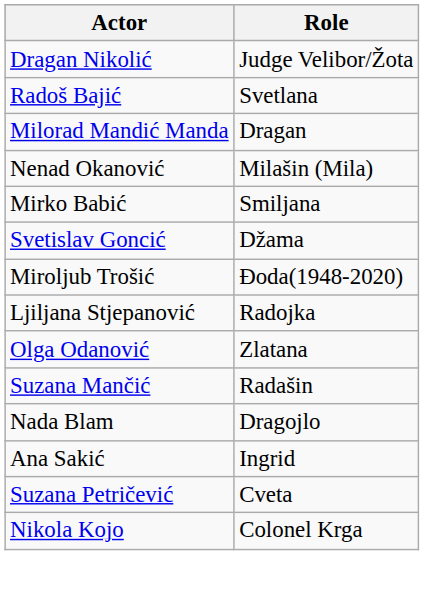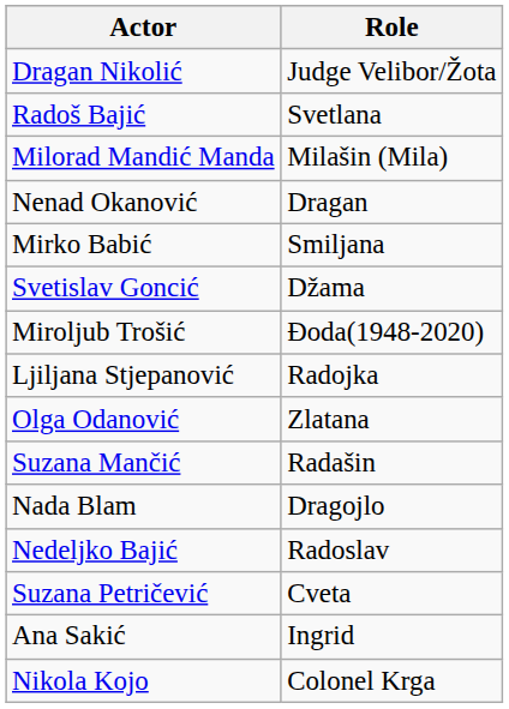Milorad Mandić Manda | Role: Dragan -> Milašin (Mila)
Nenad Okanović | Role: Milašin (Mila) -> Dragan
+ row: Nedeljko Bajić | Radoslav
rows swapped: Suzana Petričević <-> Ana Sakić
